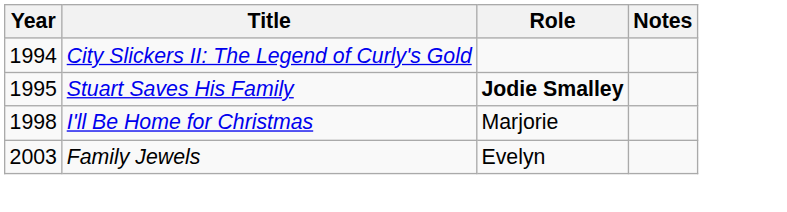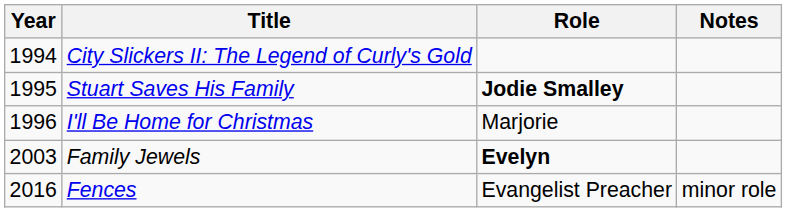I'll Be Home for Christmas | Year: 1998 -> 1996
Family Jewels | Role: normal -> bold
+ row: 2016 | Fences | Evangelist Preacher | minor role
